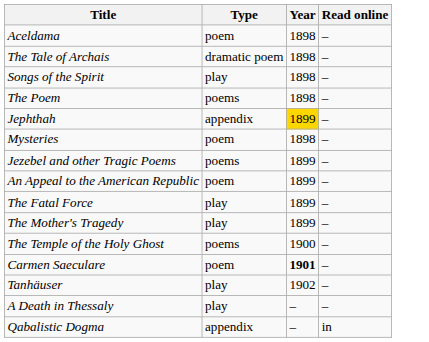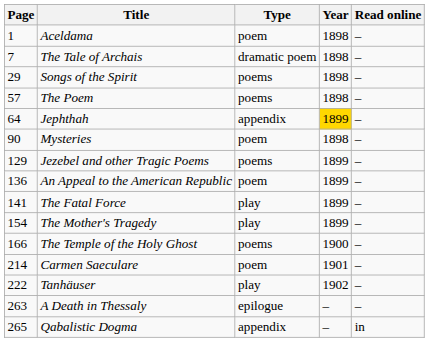+ column: Page | 1 | 7 | 29 | 57 | 64 | 90 | 129 | 136 | 141 | 154 | 166 | 214 | 222 | 263 | 265
Songs of the Spirit | Type: play -> poems
Carmen Saeculare | Year: bold -> normal
A Death in Thessaly | Type: play -> epilogue
